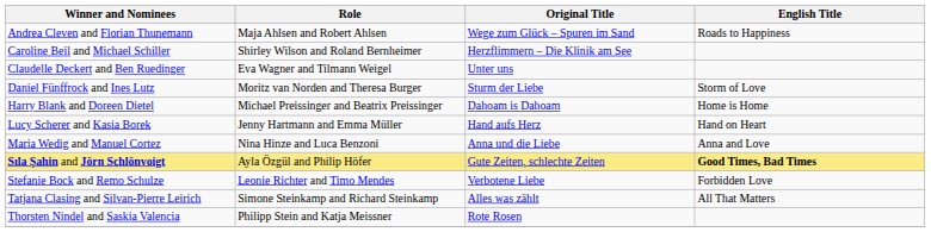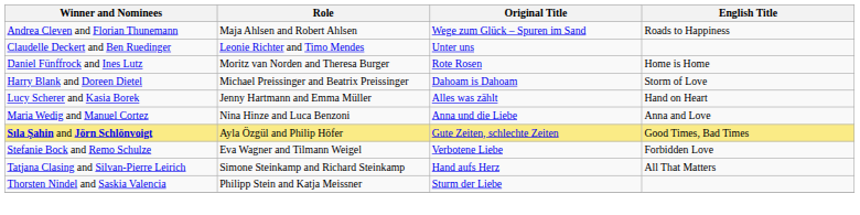- row: Caroline Beil and Michael Schiller | Shirley Wilson and Roland Bernheimer | Herzflimmern – Die Klinik am See
Claudelle Deckert and Ben Ruedinger | Role: Eva Wagner and Tilmann Weigel -> Leonie Richter and Timo Mendes
Daniel Fünffrock and Ines Lutz | Original Title: Sturm der Liebe -> Rote Rosen
Daniel Fünffrock and Ines Lutz | English Title: Storm of Love -> Home is Home
Harry Blank and Doreen Dietel | English Title: Home is Home -> Storm of Love
Lucy Scherer and Kasia Borek | Original Title: Hand aufs Herz -> Alles was zählt
Sıla Şahin and Jörn Schlönvoigt | English Title: bold -> normal
Stefanie Bock and Remo Schulze | Role: Leonie Richter and Timo Mendes -> Eva Wagner and Tilmann Weigel
Tatjana Clasing and Silvan-Pierre Leirich | Original Title: Alles was zählt -> Hand aufs Herz
Thorsten Nindel and Saskia Valencia | Original Title: Rote Rosen -> Sturm der Liebe
